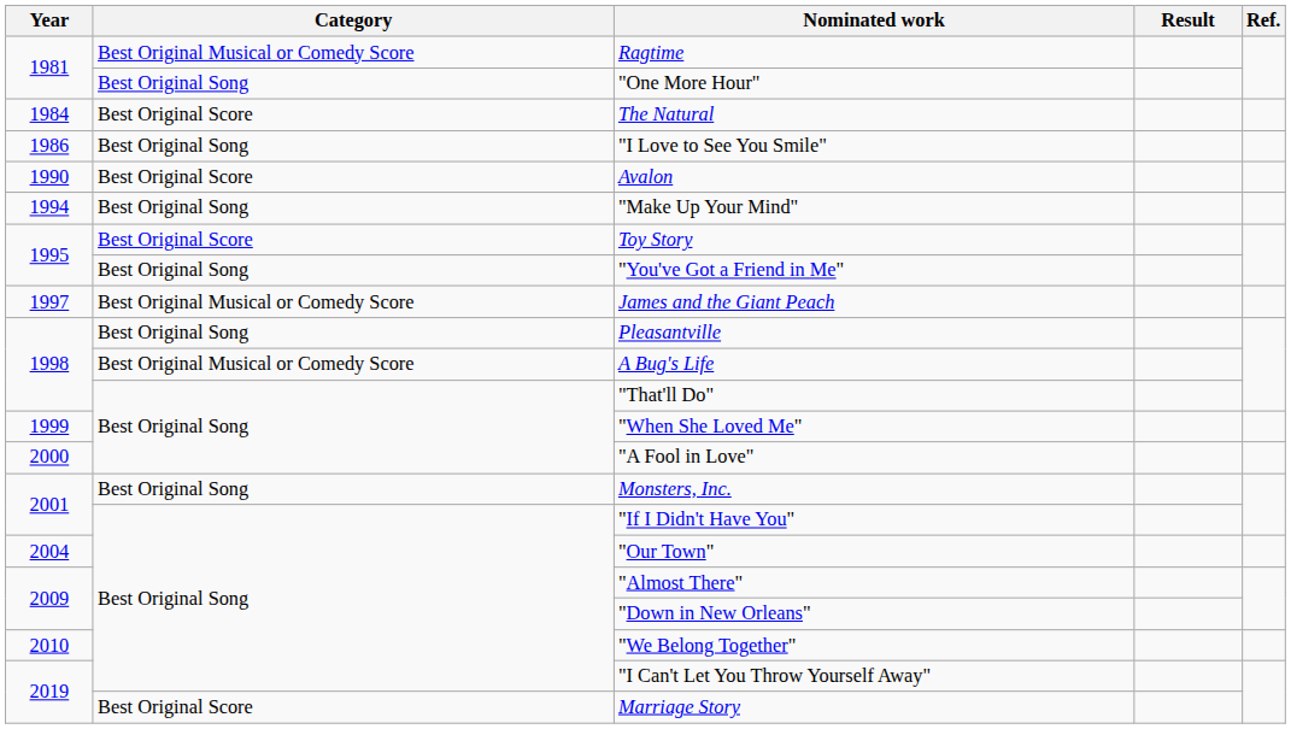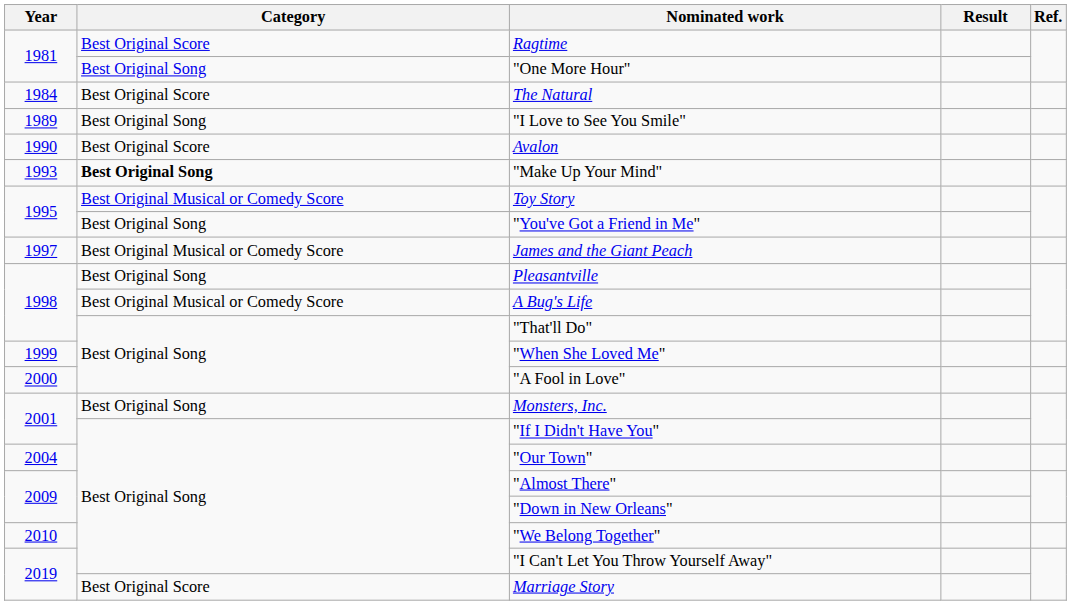Ragtime | Category: Best Original Musical or Comedy Score -> Best Original Score
"I Love to See You Smile" | Year: 1986 -> 1989
"Make Up Your Mind" | Year: 1994 -> 1993
"Make Up Your Mind" | Category: normal -> bold
Toy Story | Category: Best Original Score -> Best Original Musical or Comedy Score
